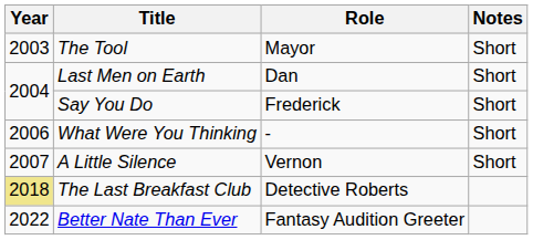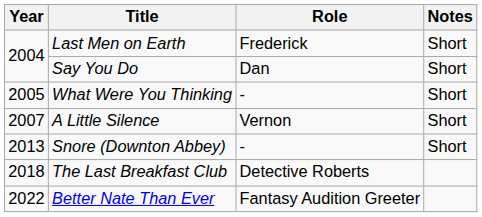- row: 2003 | The Tool | Mayor | Short
Last Men on Earth | Role: Dan -> Frederick
Say You Do | Role: Frederick -> Dan
What Were You Thinking | Year: 2006 -> 2005
+ row: 2013 | Snore (Downton Abbey) | - | Short
The Last Breakfast Club | Year: khaki background -> no background
